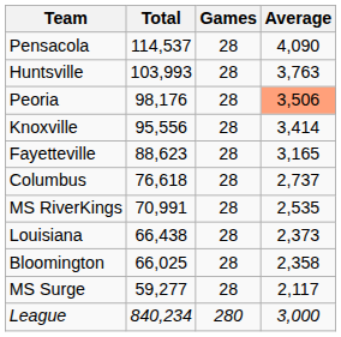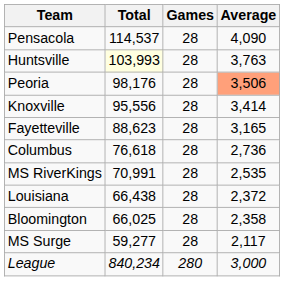Huntsville | Total: no background -> lightyellow background
Columbus | Average: 2,737 -> 2,736
Louisiana | Average: 2,373 -> 2,372
